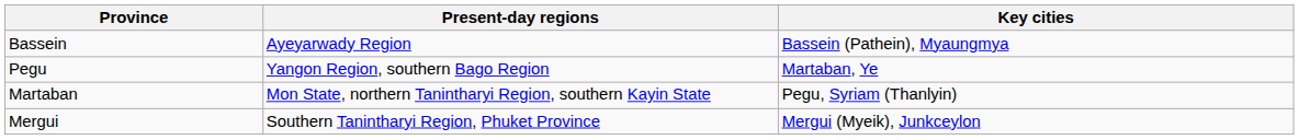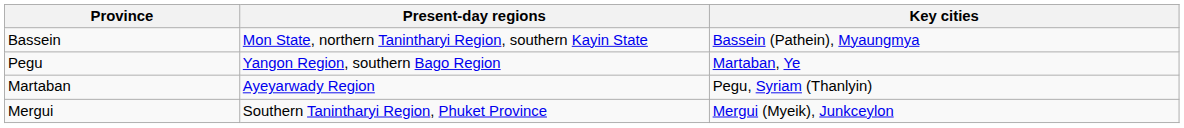Bassein | Present-day regions: Ayeyarwady Region -> Mon State, northern Tanintharyi Region, southern Kayin State
Martaban | Present-day regions: Mon State, northern Tanintharyi Region, southern Kayin State -> Ayeyarwady Region
